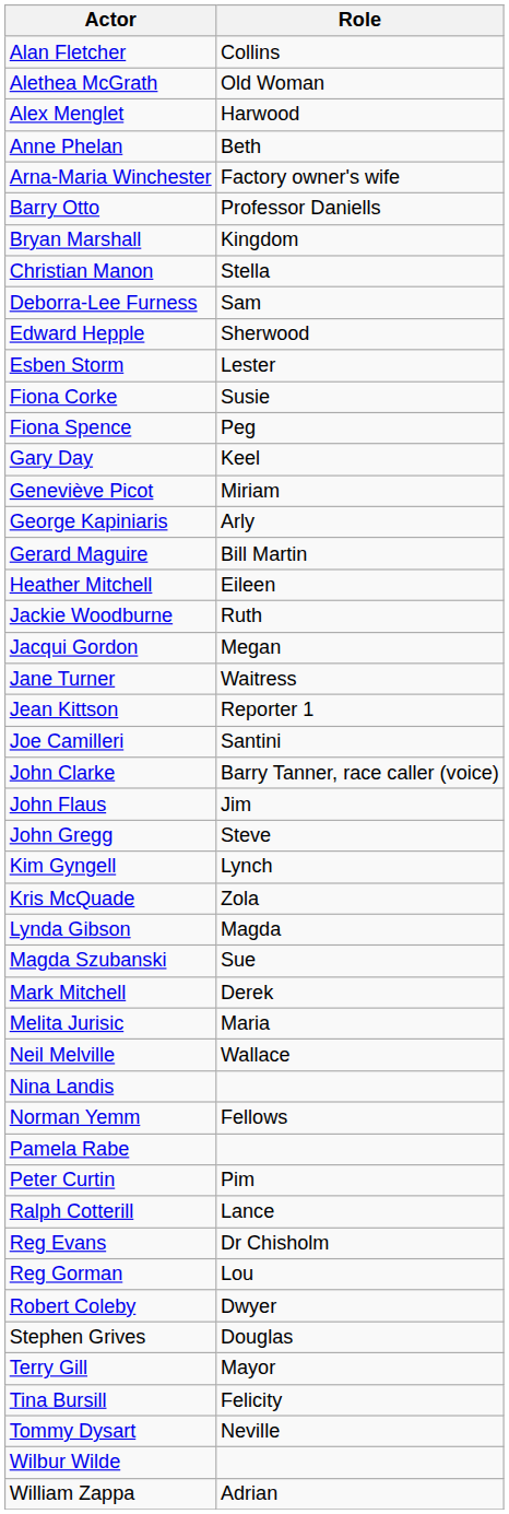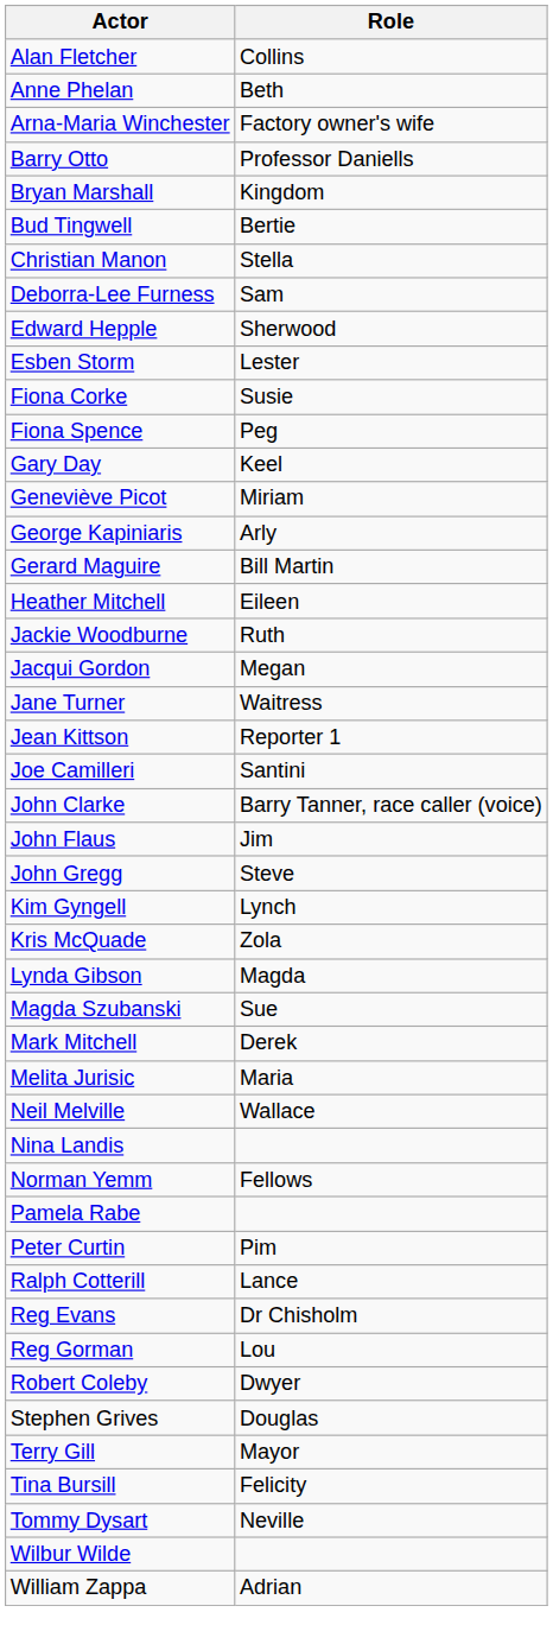- row: Alethea McGrath | Old Woman
- row: Alex Menglet | Harwood
+ row: Bud Tingwell | Bertie
